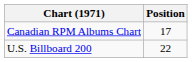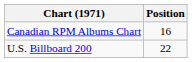Canadian RPM Albums Chart | Position: 17 -> 16
